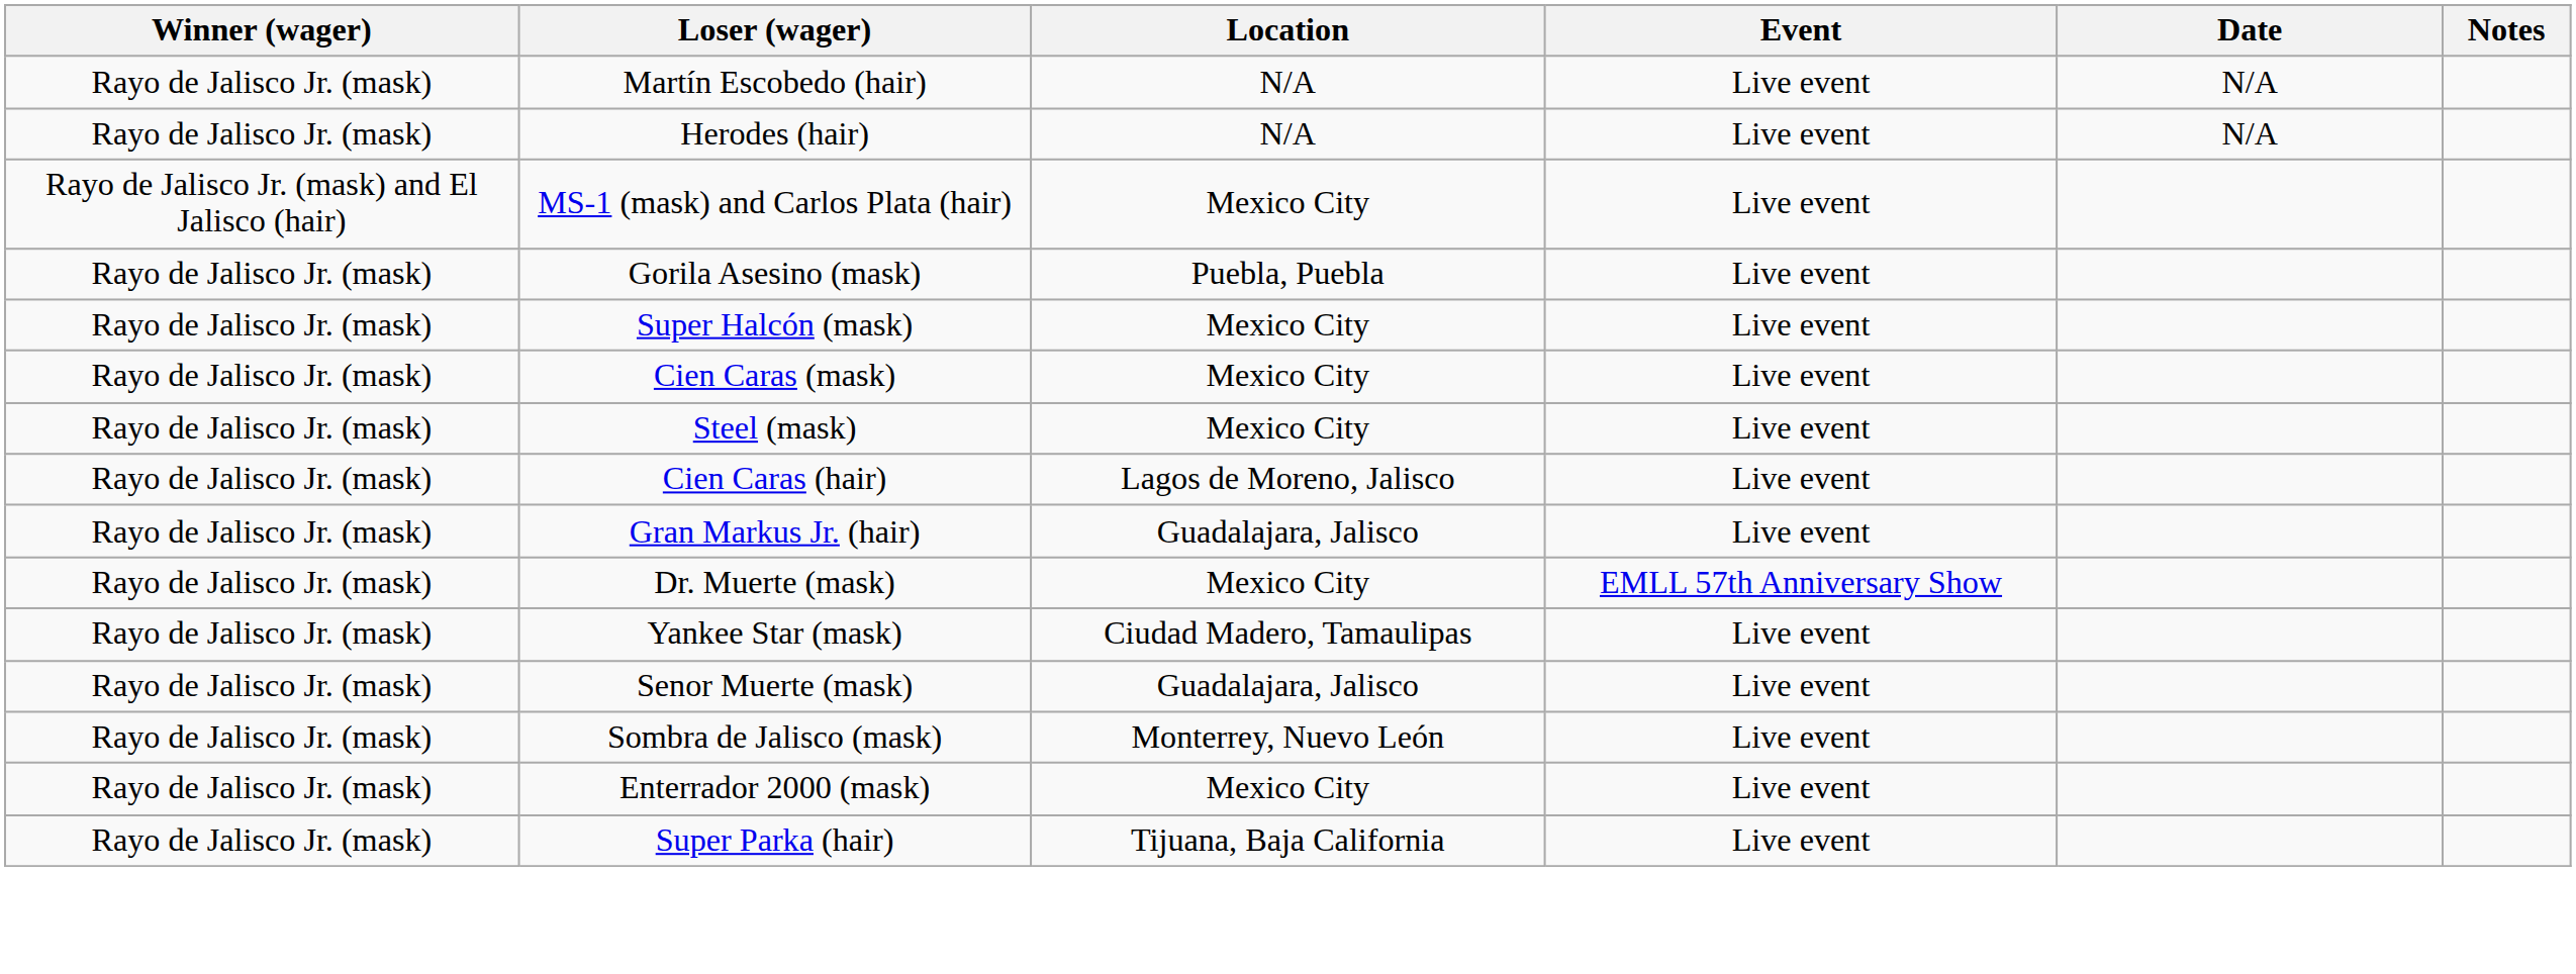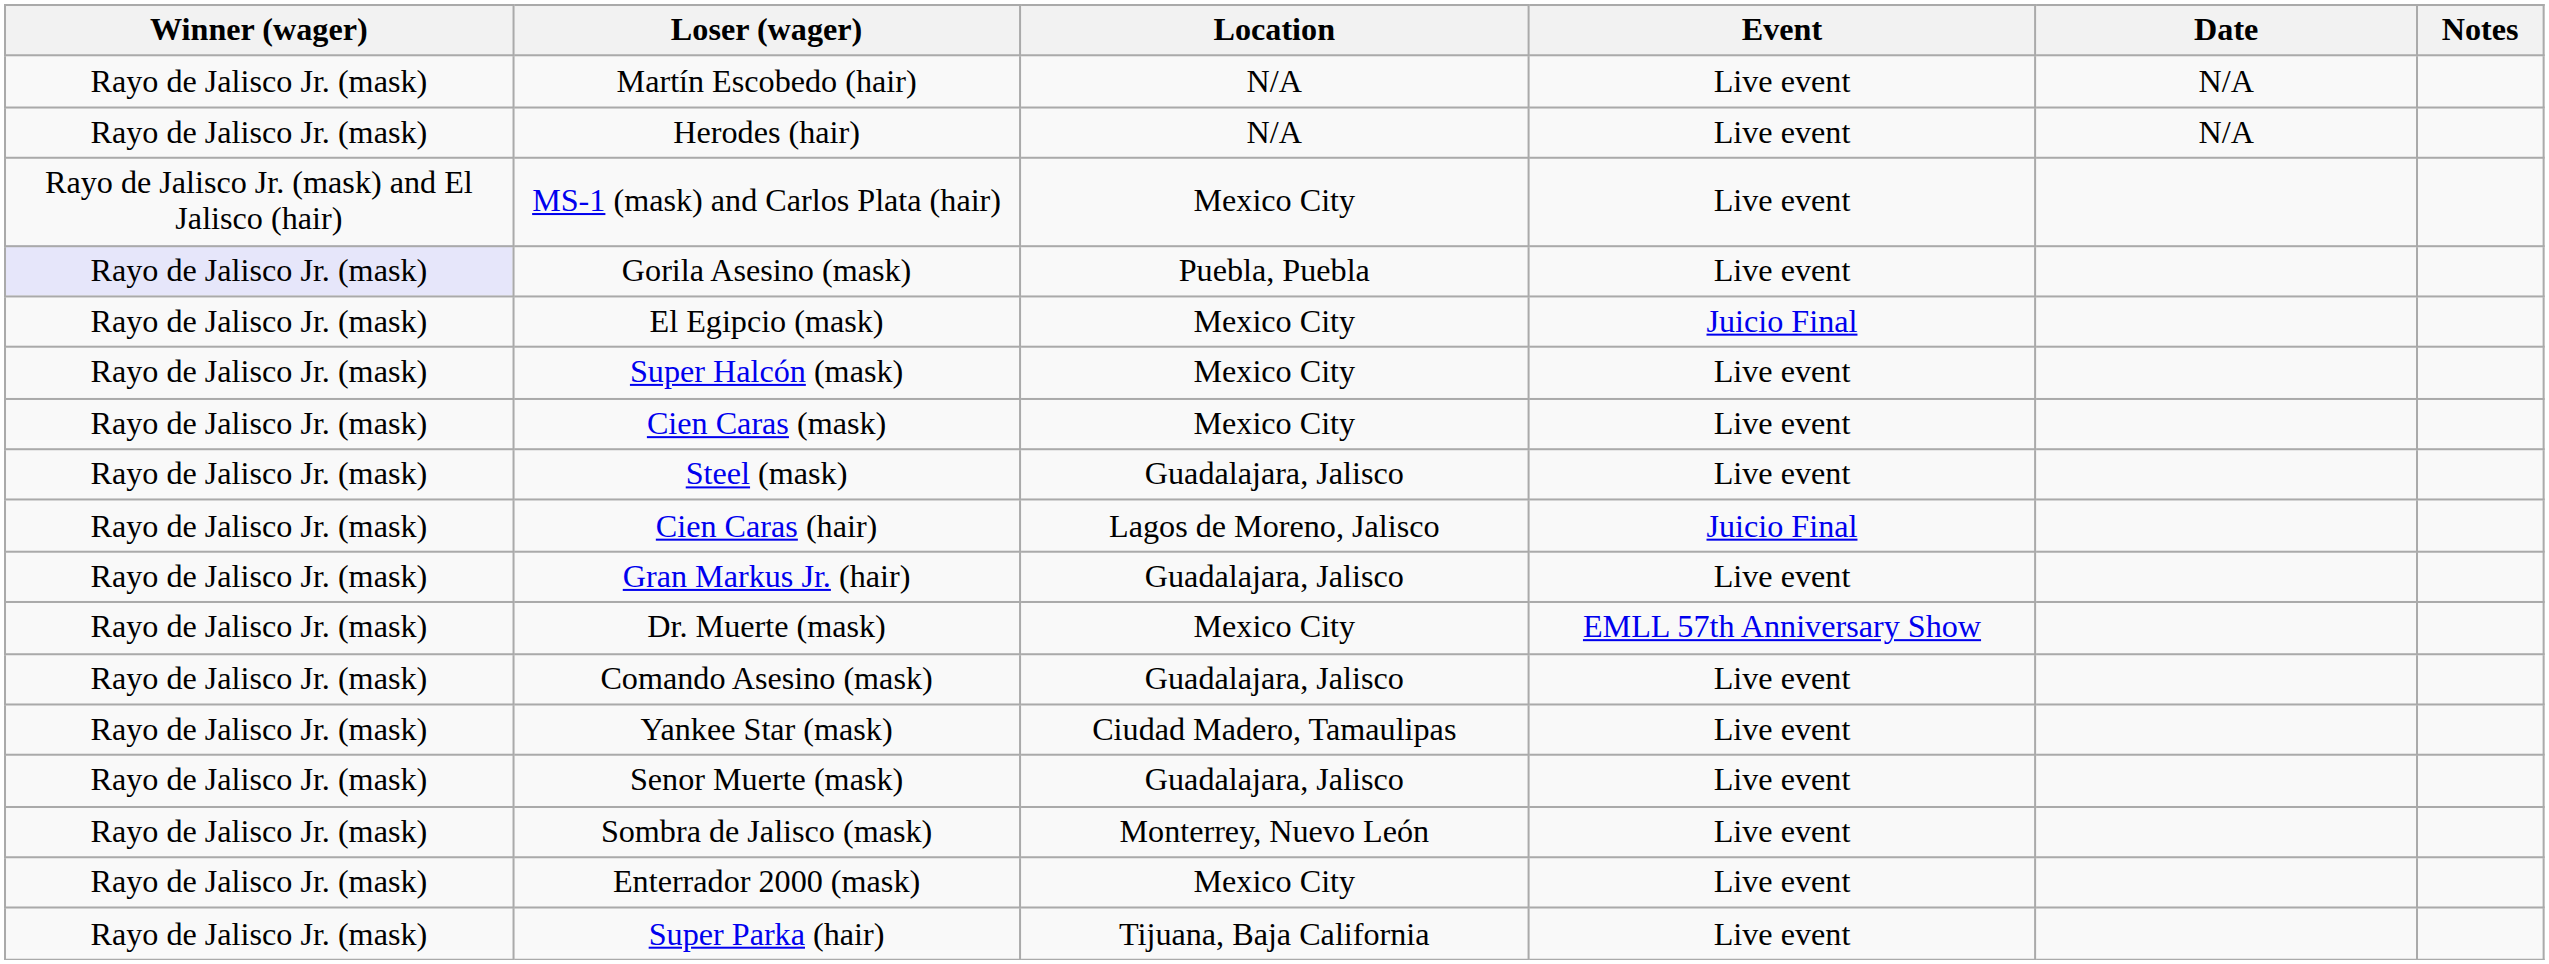Gorila Asesino (mask) | Winner (wager): no background -> lavender background
+ row: Rayo de Jalisco Jr. (mask) | El Egipcio (mask) | Mexico City | Juicio Final
Steel (mask) | Location: Mexico City -> Guadalajara, Jalisco
Cien Caras (hair) | Event: Live event -> Juicio Final
+ row: Rayo de Jalisco Jr. (mask) | Comando Asesino (mask) | Guadalajara, Jalisco | Live event
